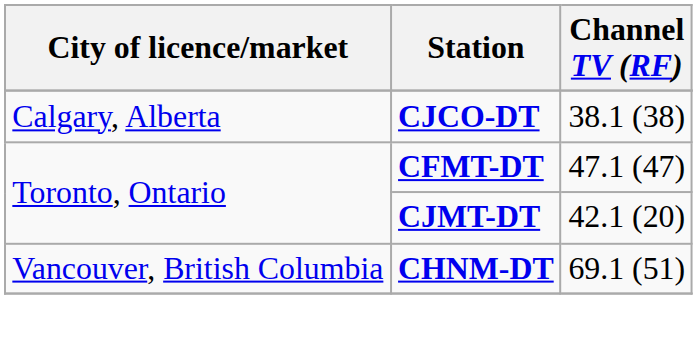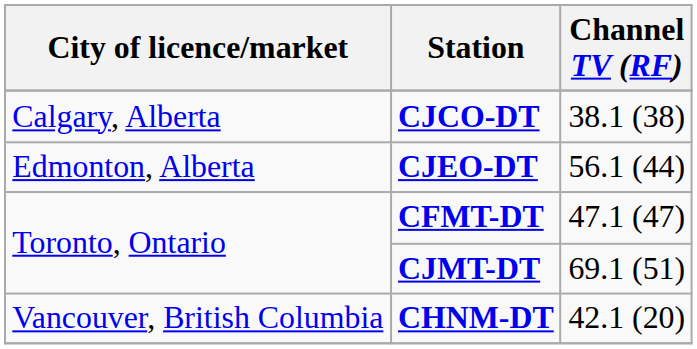+ row: Edmonton, Alberta | CJEO-DT | 56.1 (44)
CJMT-DT | Channel TV (RF): 42.1 (20) -> 69.1 (51)
CHNM-DT | Channel TV (RF): 69.1 (51) -> 42.1 (20)
